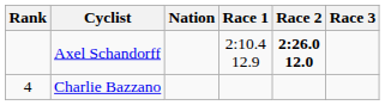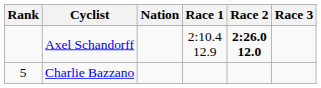Charlie Bazzano | Rank: 4 -> 5
